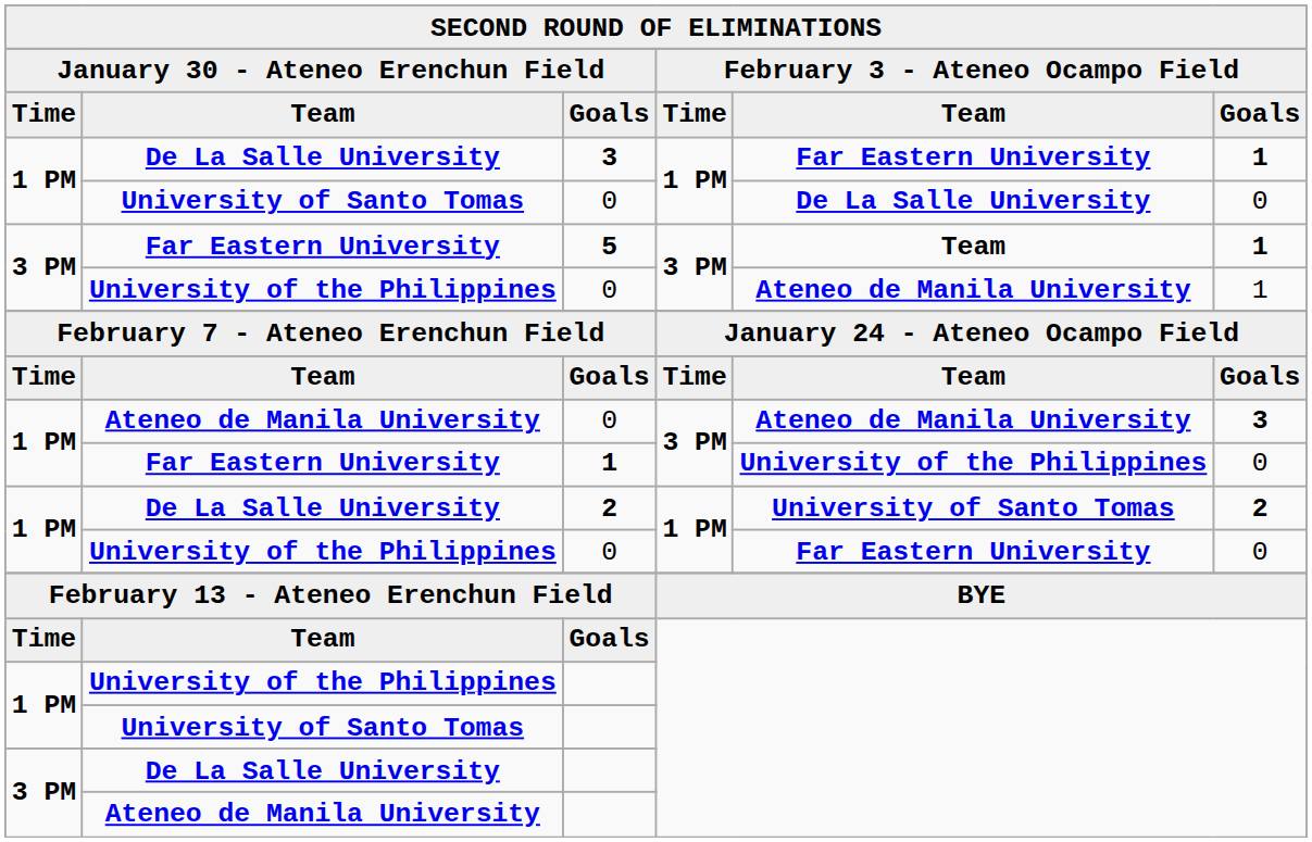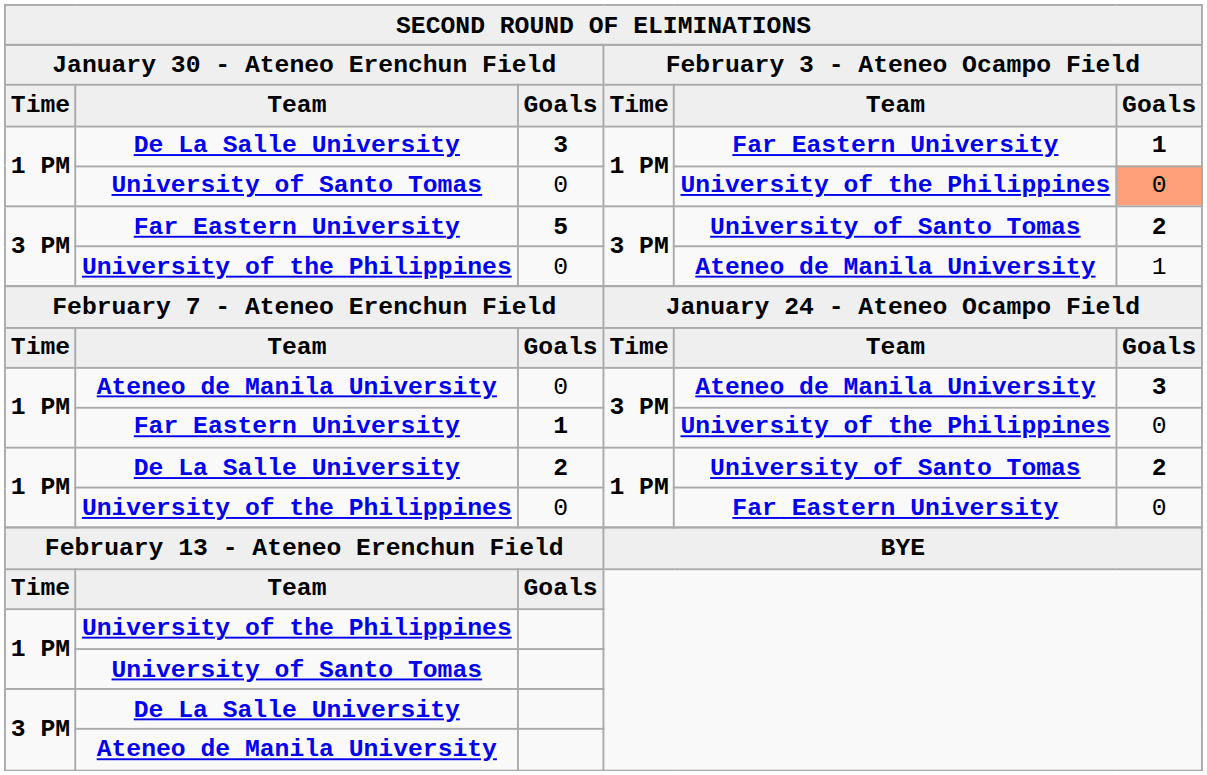University of Santo Tomas / 0 | column 5: De La Salle University -> University of the Philippines
University of Santo Tomas / 0 | column 6: no background -> lightsalmon background
5 | column 5: Team -> University of Santo Tomas
5 | column 6: 1 -> 2
